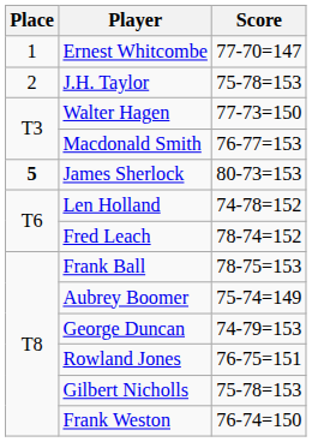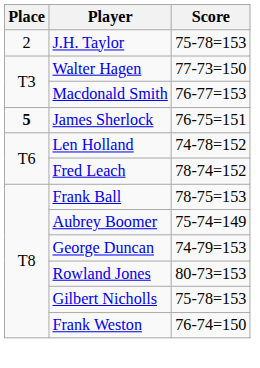- row: 1 | Ernest Whitcombe | 77-70=147
James Sherlock | Score: 80-73=153 -> 76-75=151
Rowland Jones | Score: 76-75=151 -> 80-73=153
